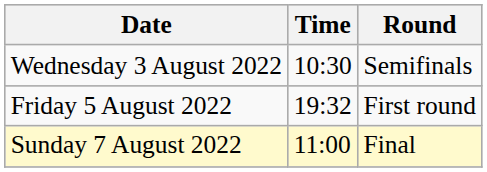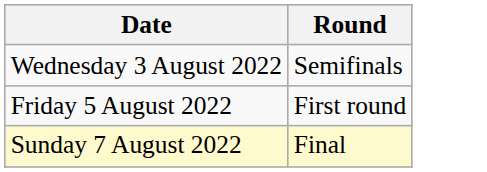- column: Time | 10:30 | 19:32 | 11:00
